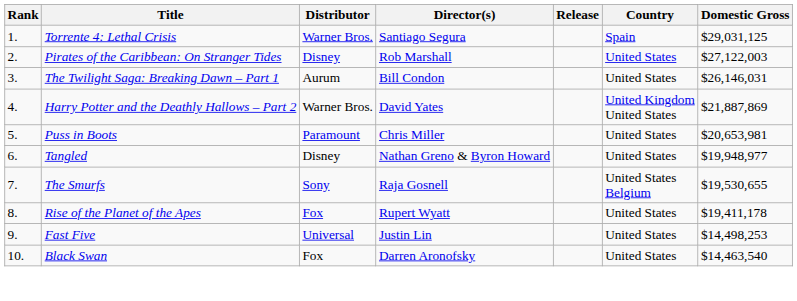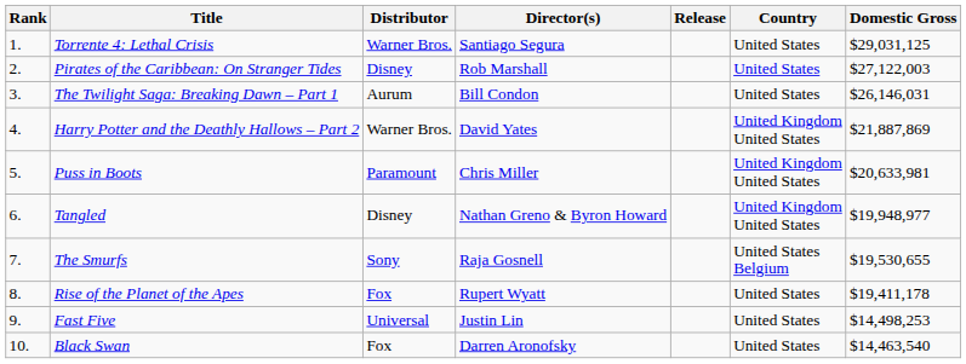Torrente 4: Lethal Crisis | Country: Spain -> United States
Puss in Boots | Country: United States -> United Kingdom United States
Puss in Boots | Domestic Gross: $20,653,981 -> $20,633,981
Tangled | Country: United States -> United Kingdom United States
